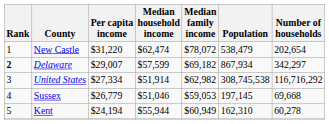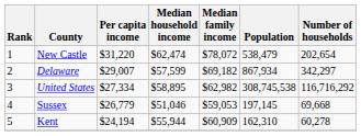Delaware | Rank: bold -> normal
United States | Median household income: $51,914 -> $58,895
Kent | Median family income: $60,949 -> $60,909
